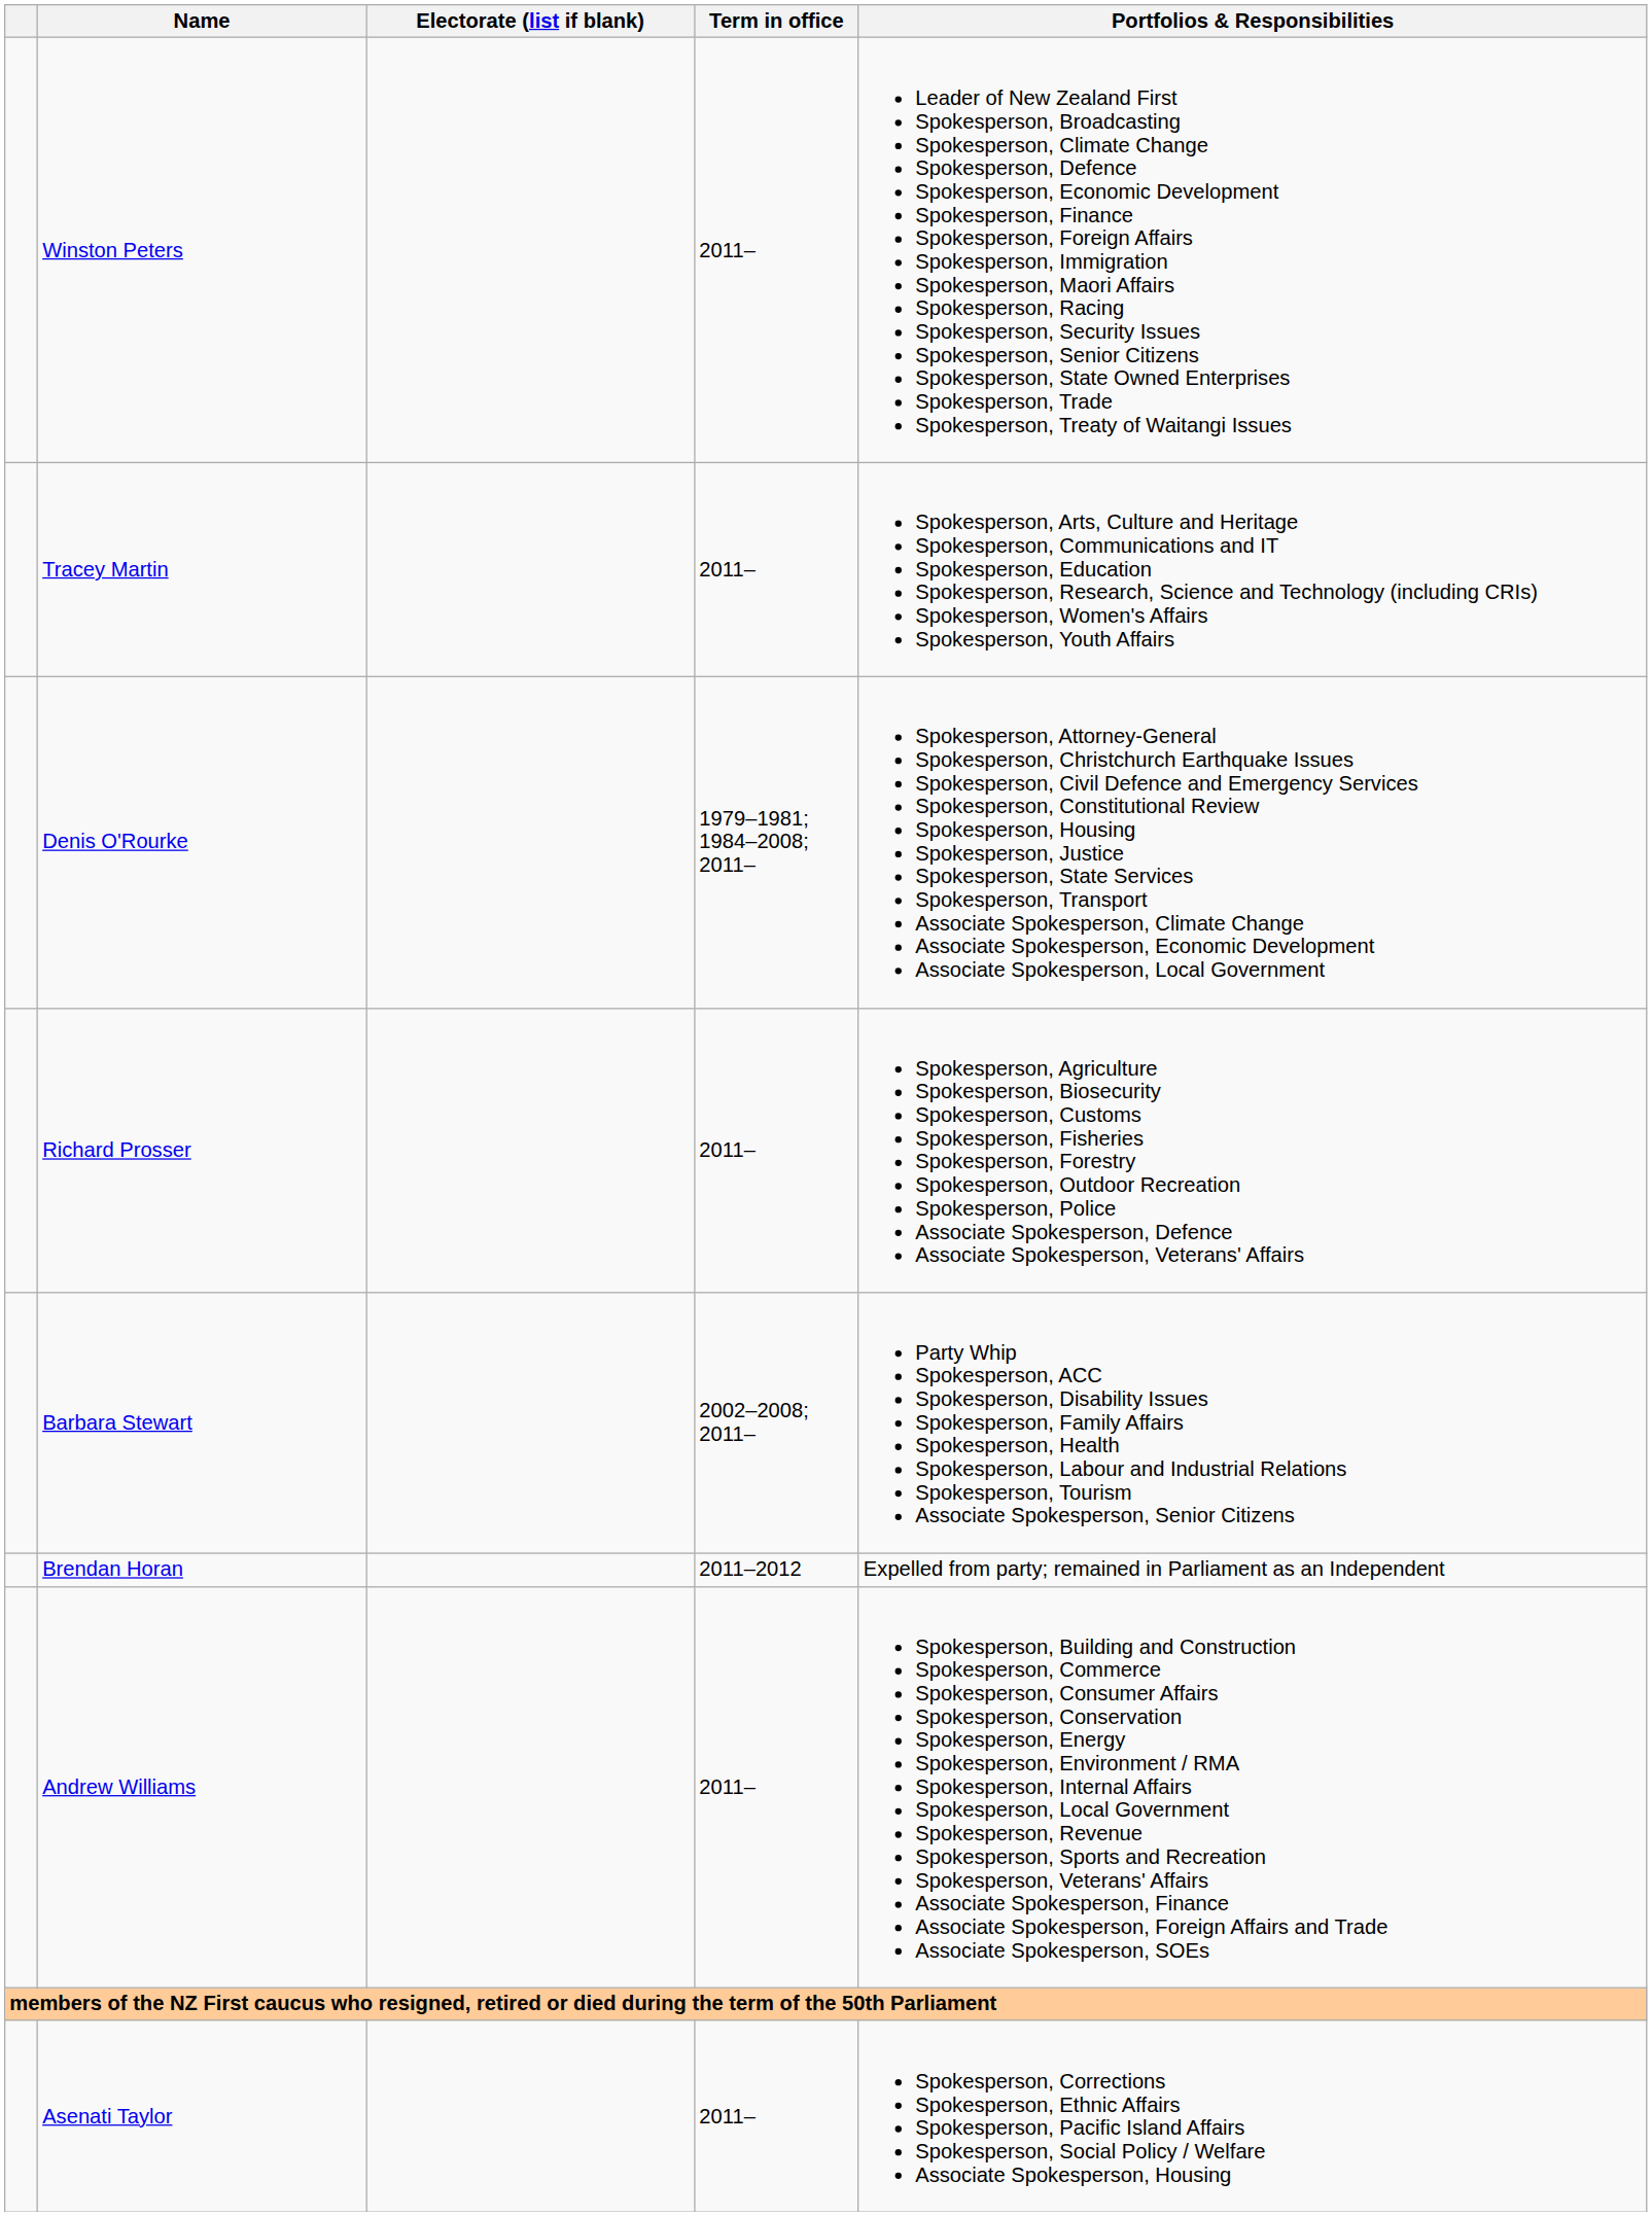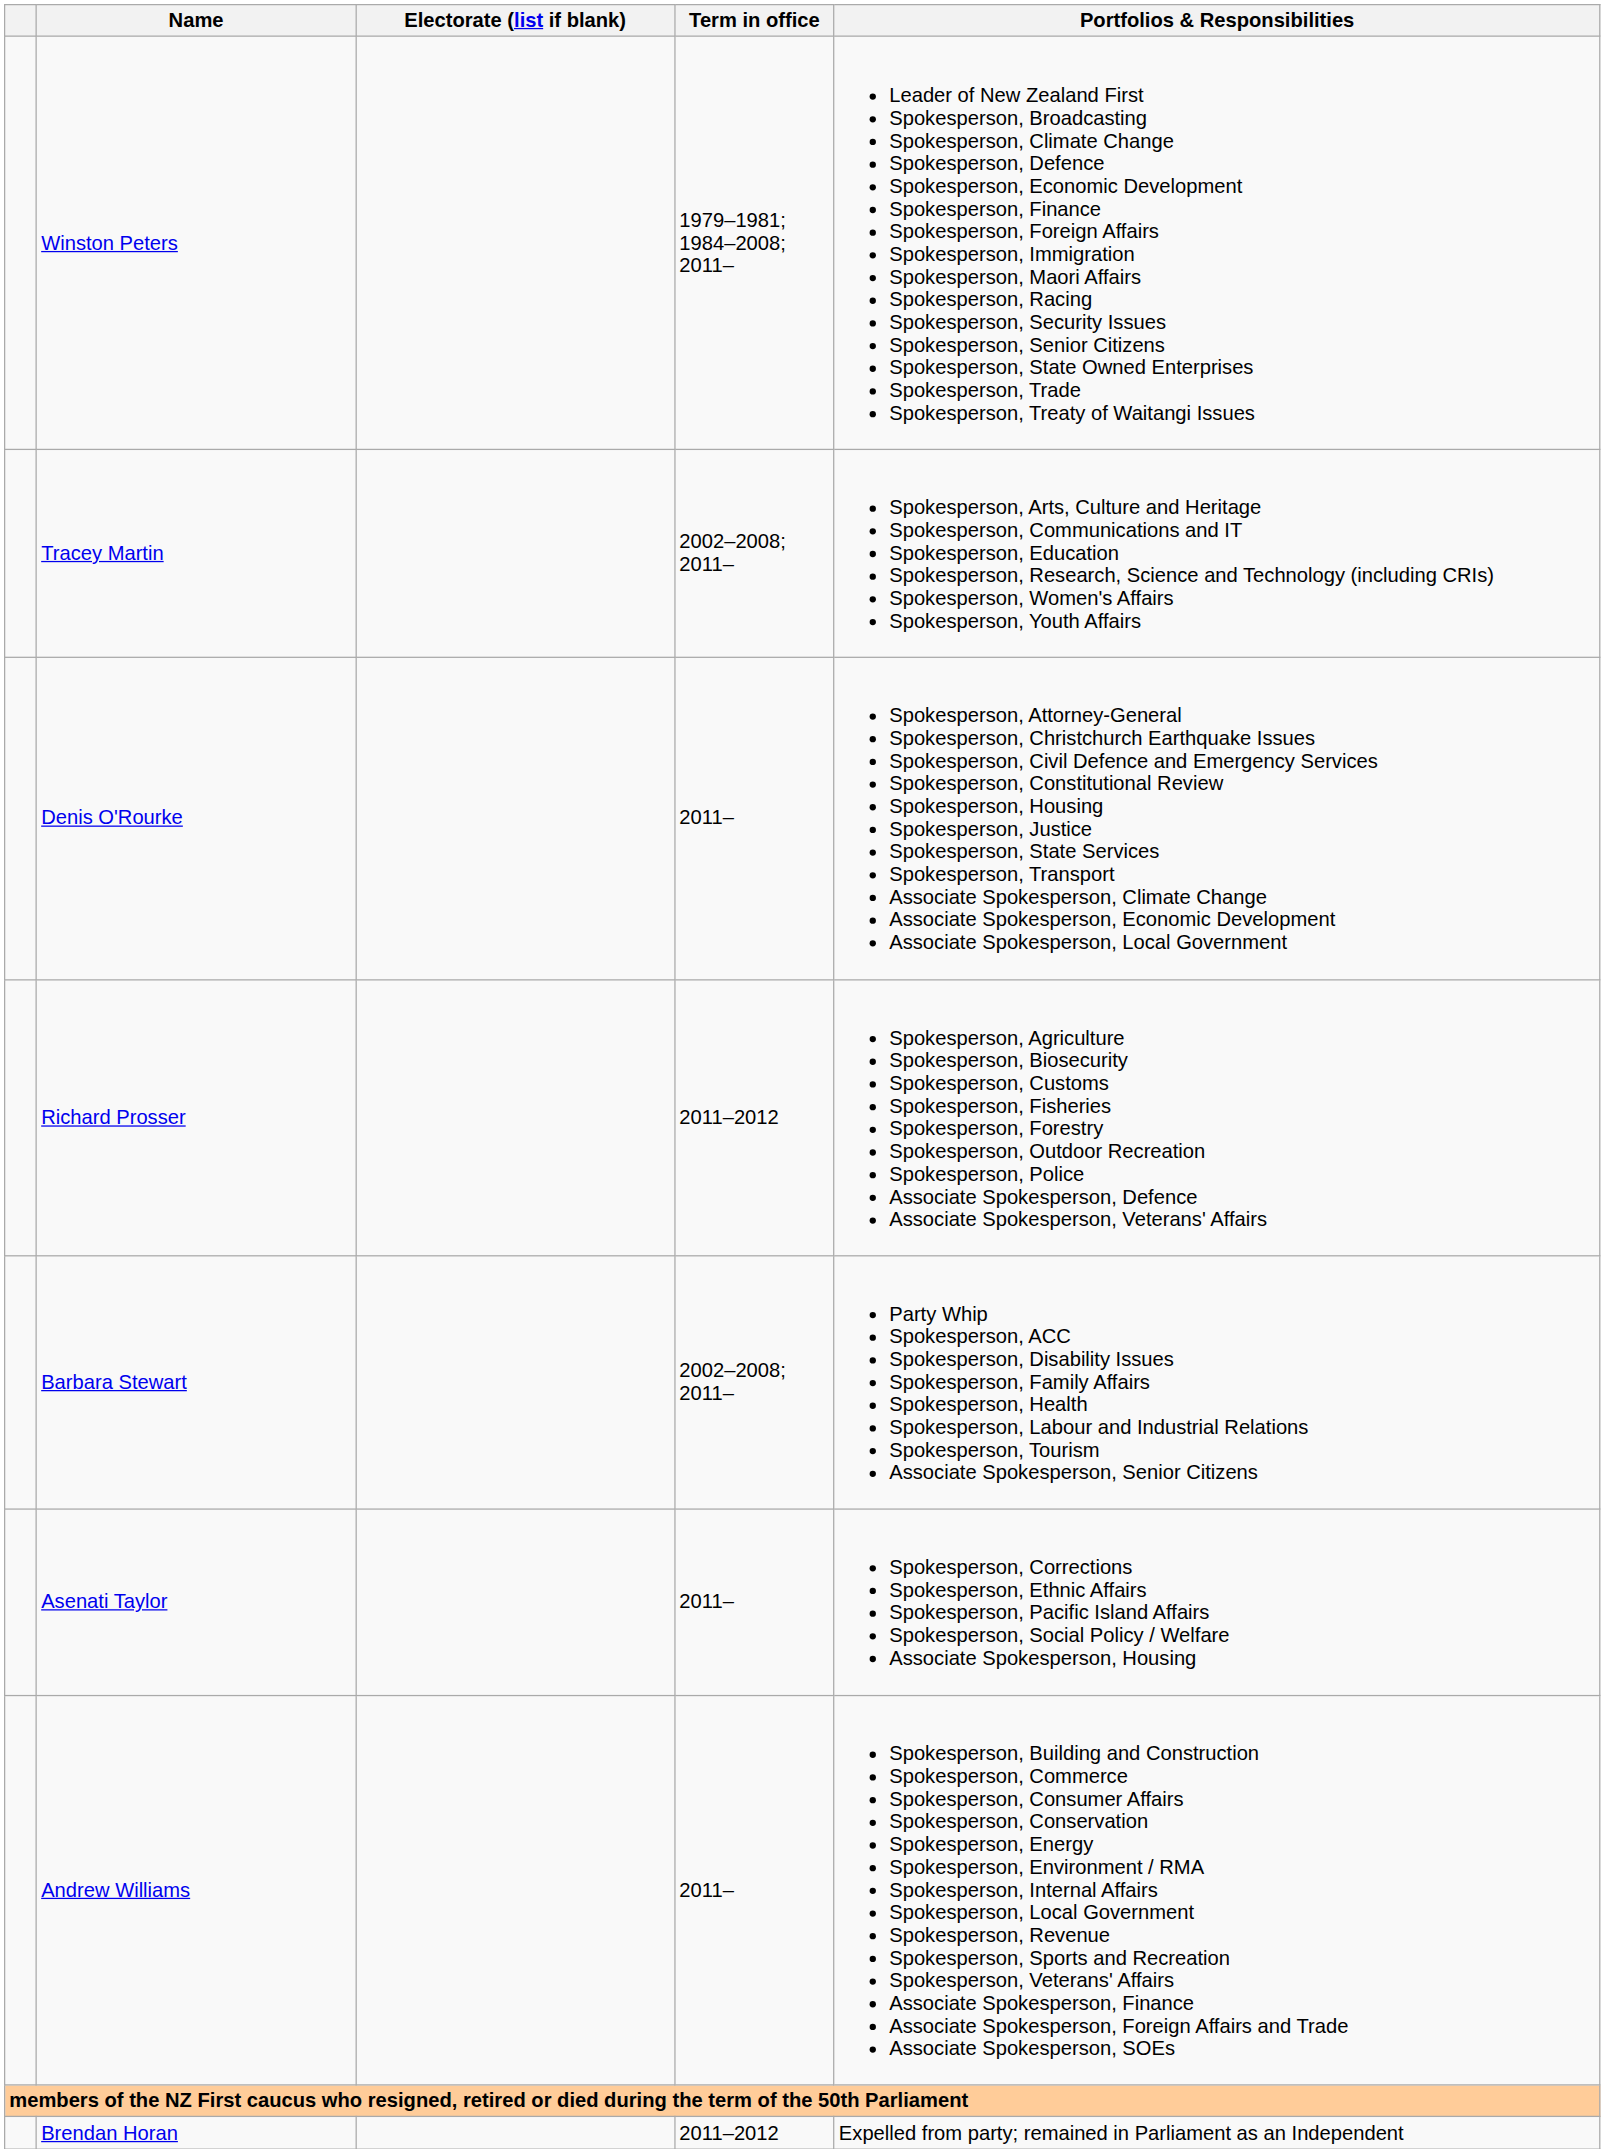Winston Peters | Term in office: 2011– -> 1979–1981; 1984–2008; 2011–
Tracey Martin | Term in office: 2011– -> 2002–2008; 2011–
Denis O'Rourke | Term in office: 1979–1981; 1984–2008; 2011– -> 2011–
Richard Prosser | Term in office: 2011– -> 2011–2012
rows swapped: Asenati Taylor <-> Brendan Horan
